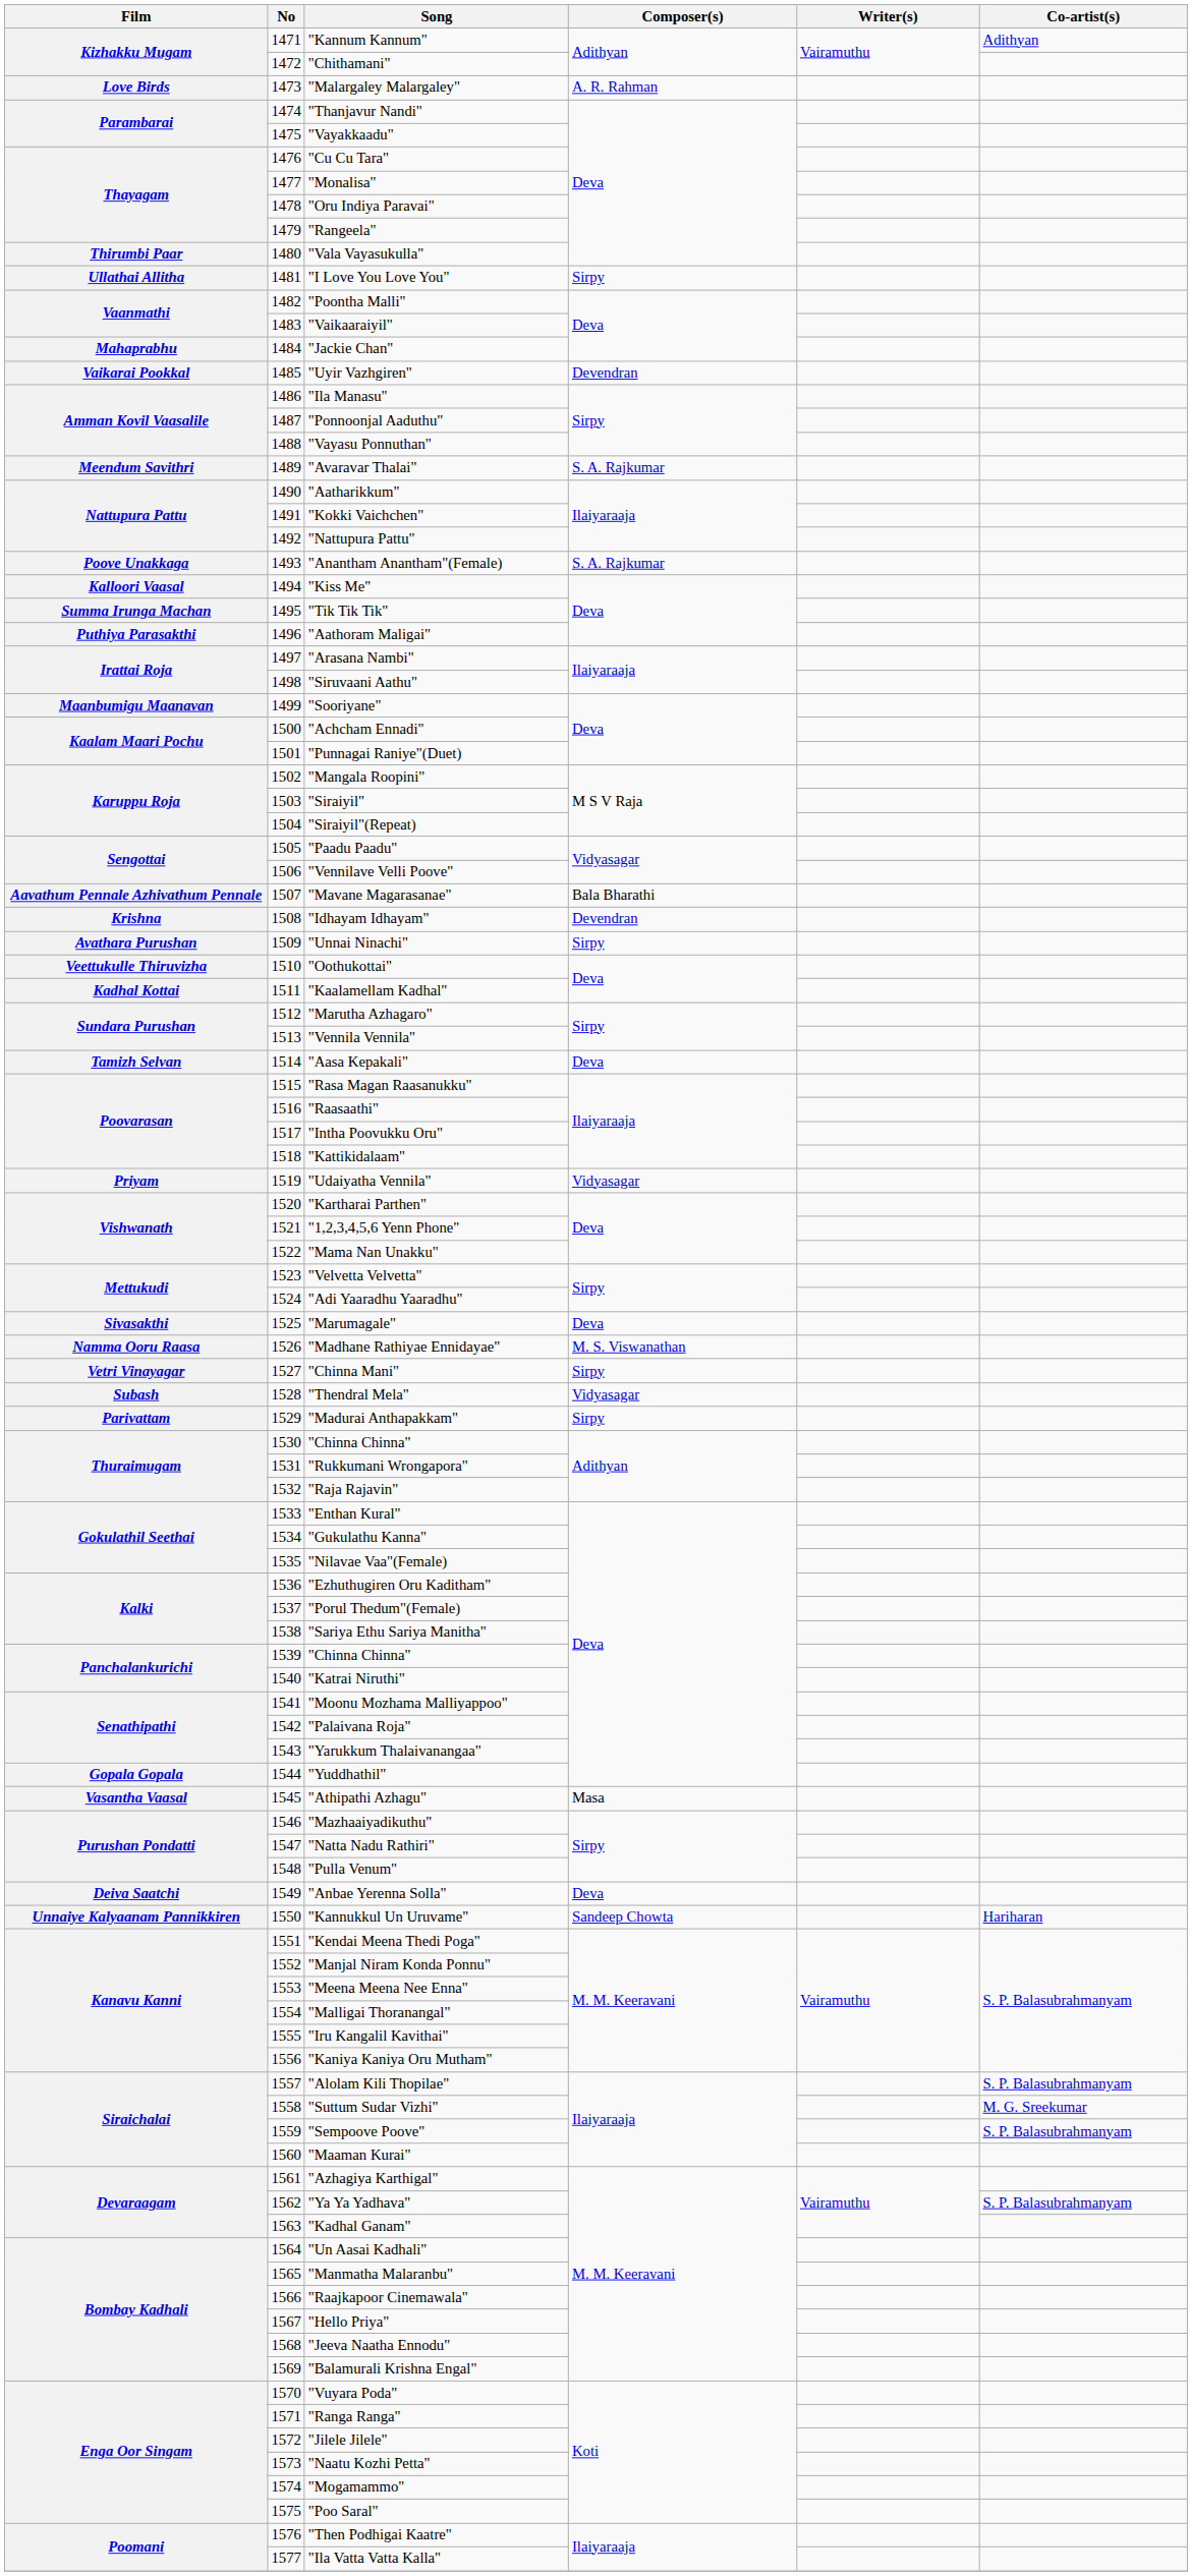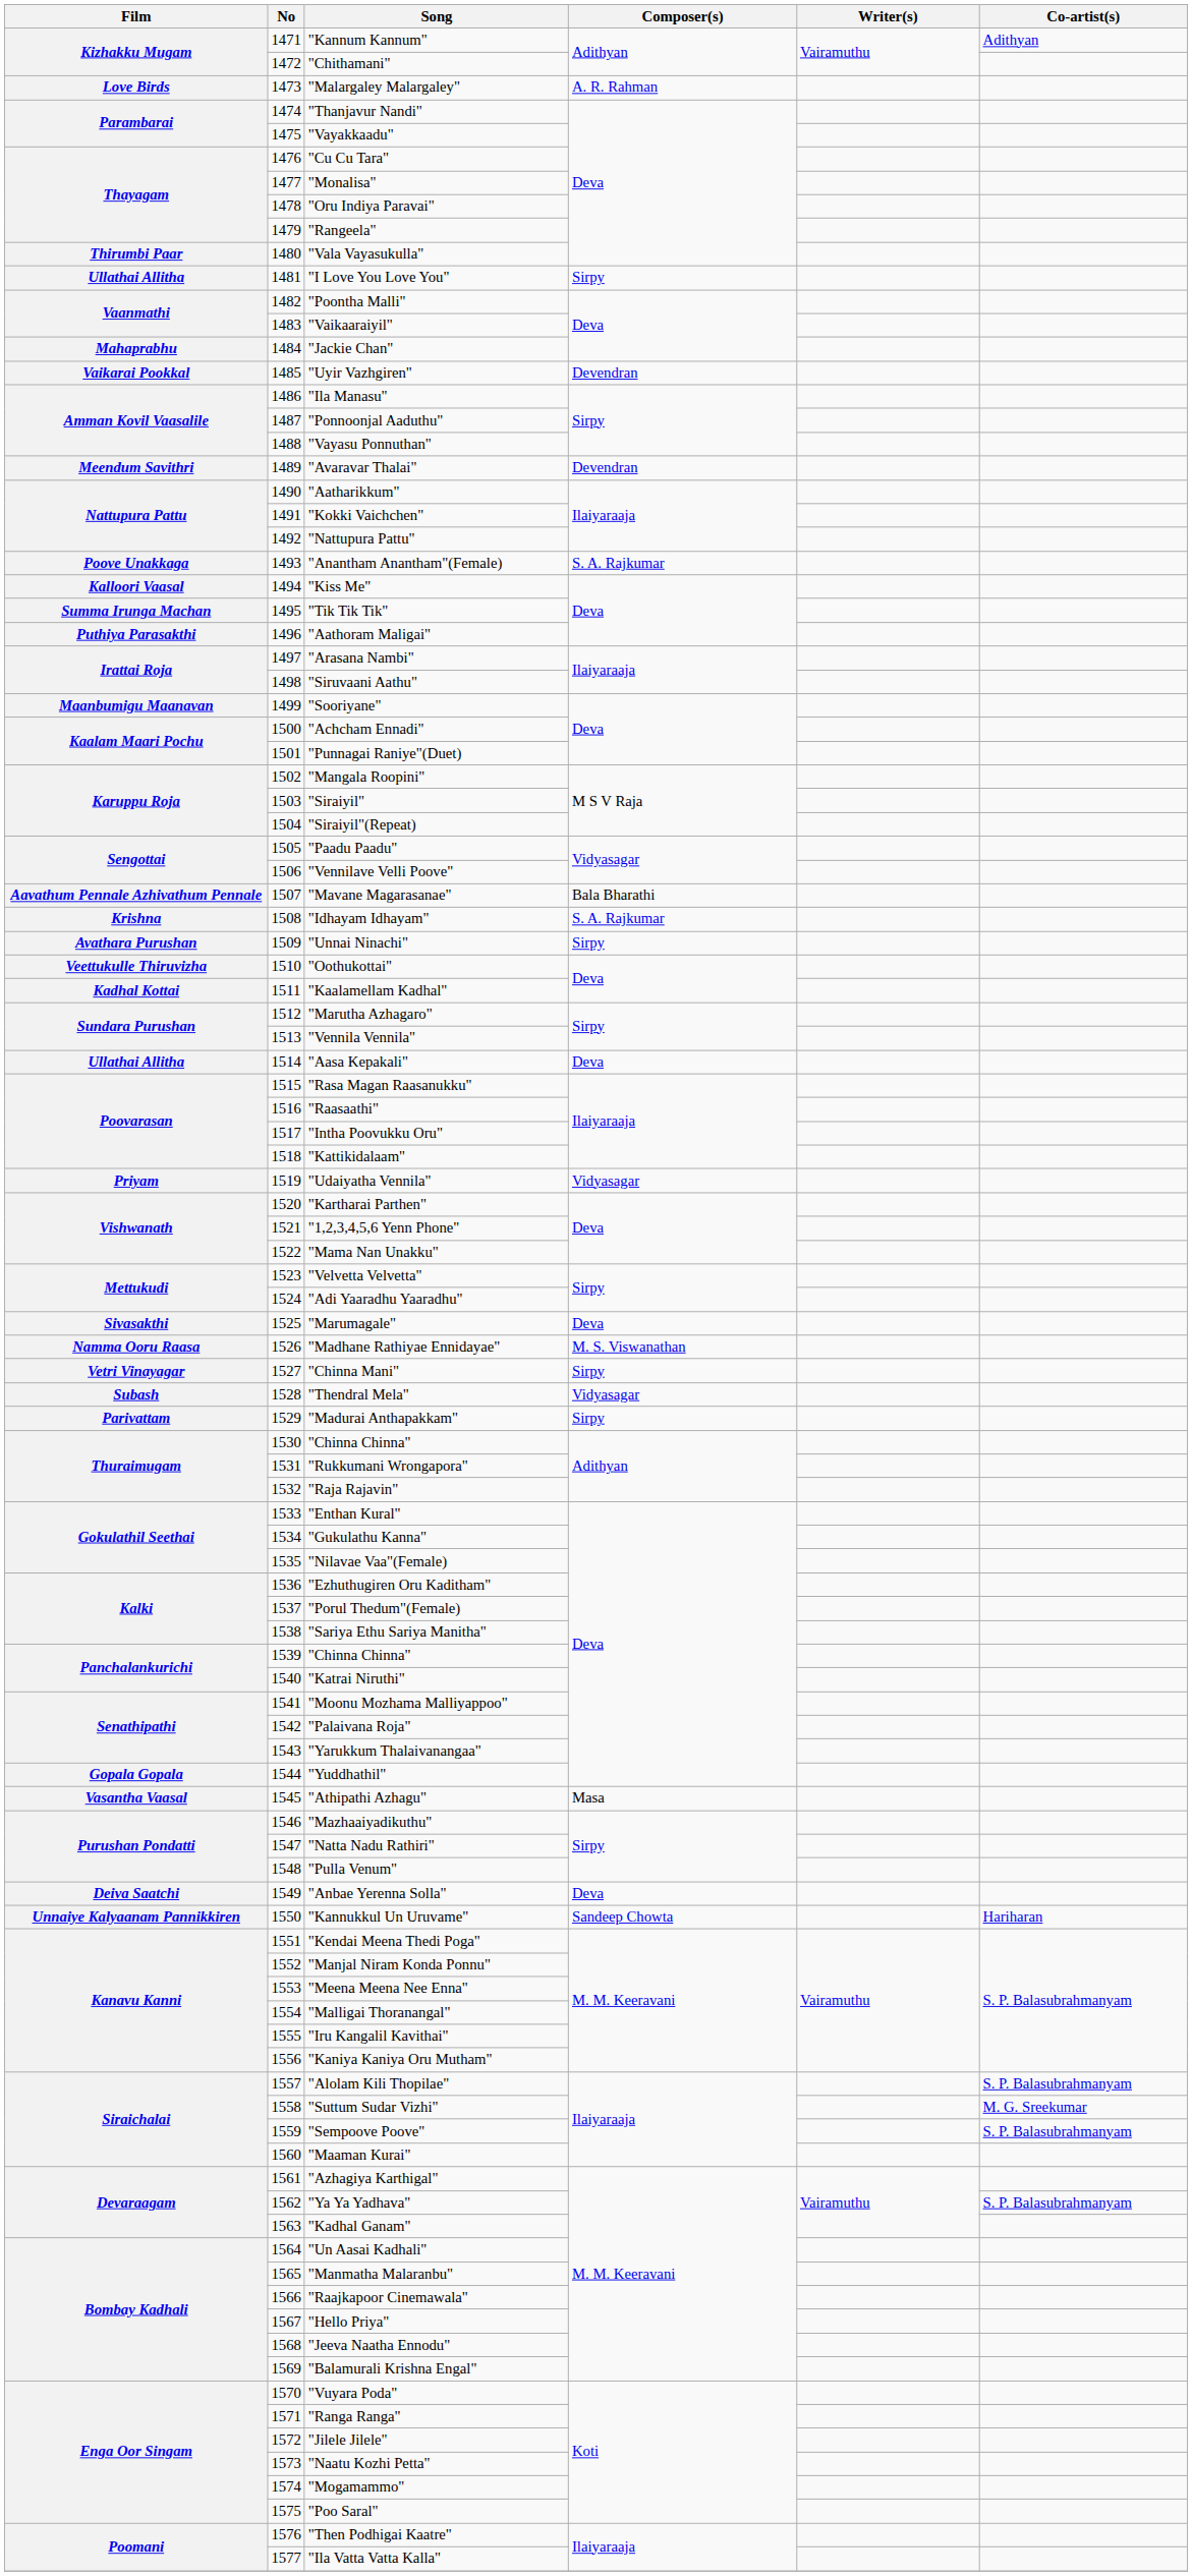"Avaravar Thalai" | Composer(s): S. A. Rajkumar -> Devendran
"Idhayam Idhayam" | Composer(s): Devendran -> S. A. Rajkumar
"Aasa Kepakali" | Film: Tamizh Selvan -> Ullathai Allitha
